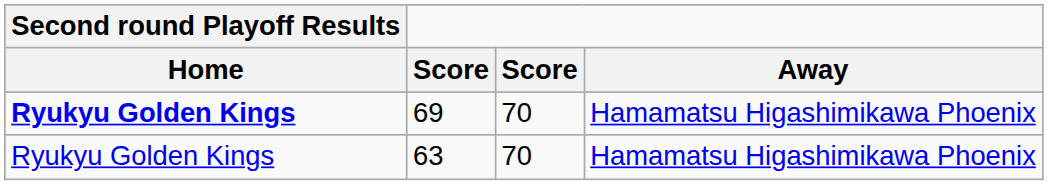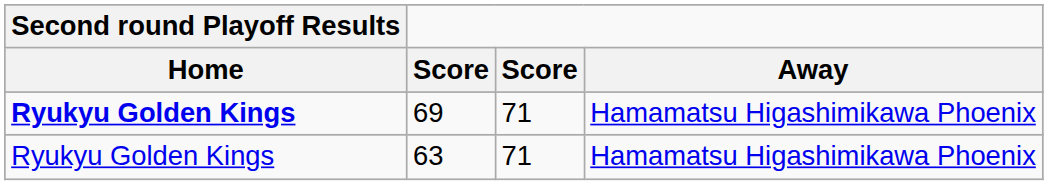69 | column 3: 70 -> 71
63 | column 3: 70 -> 71
